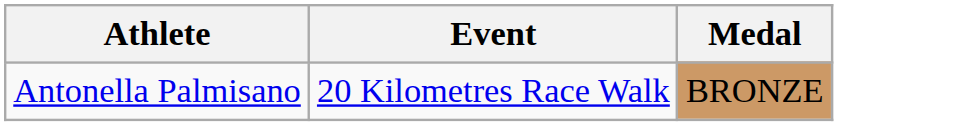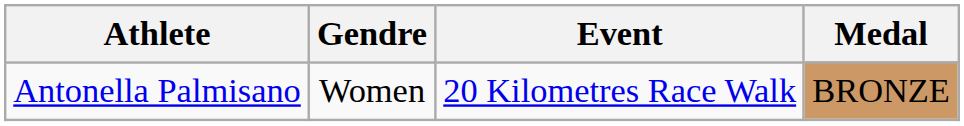+ column: Gendre | Women
